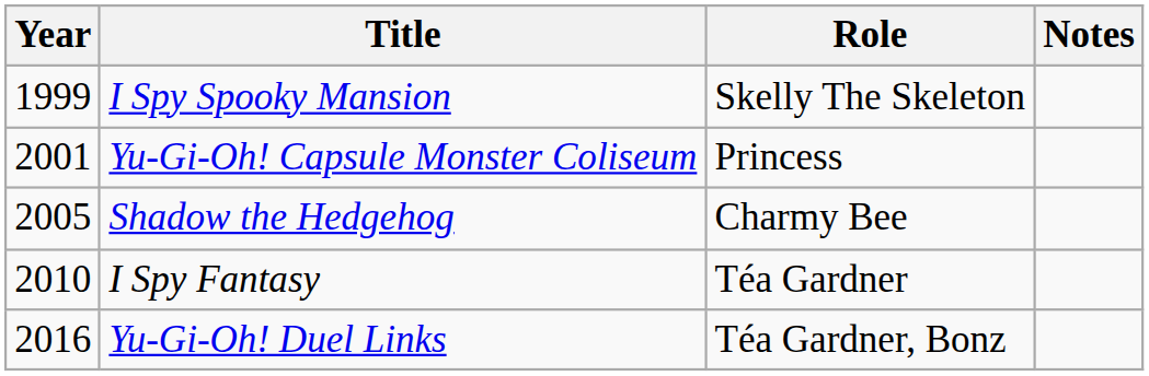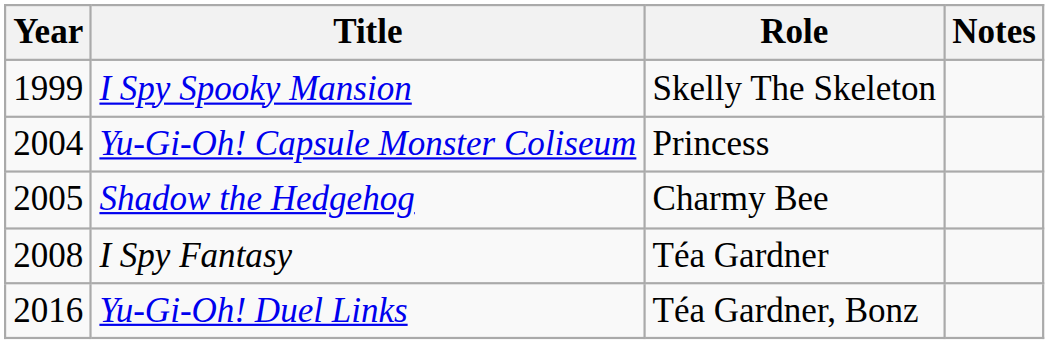Yu-Gi-Oh! Capsule Monster Coliseum | Year: 2001 -> 2004
I Spy Fantasy | Year: 2010 -> 2008
